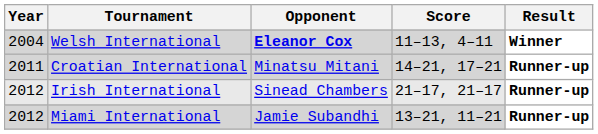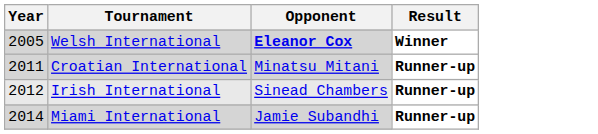- column: Score | 11–13, 4–11 | 14–21, 17–21 | 21–17, 21–17 | 13–21, 11–21
Welsh International | Year: 2004 -> 2005
Miami International | Year: 2012 -> 2014
